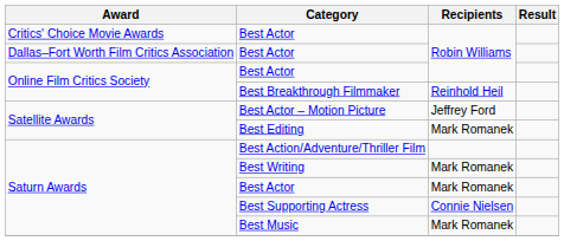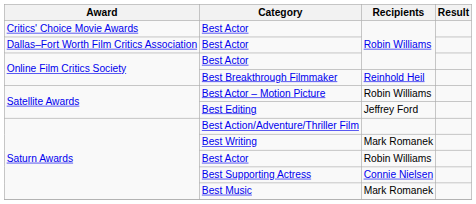Best Actor – Motion Picture | Recipients: Jeffrey Ford -> Robin Williams
Best Editing | Recipients: Mark Romanek -> Jeffrey Ford
Saturn Awards / Best Actor | Recipients: Mark Romanek -> Robin Williams
